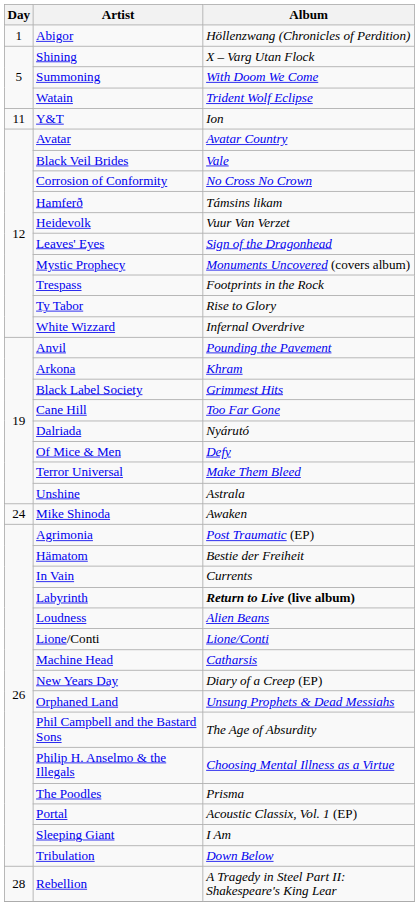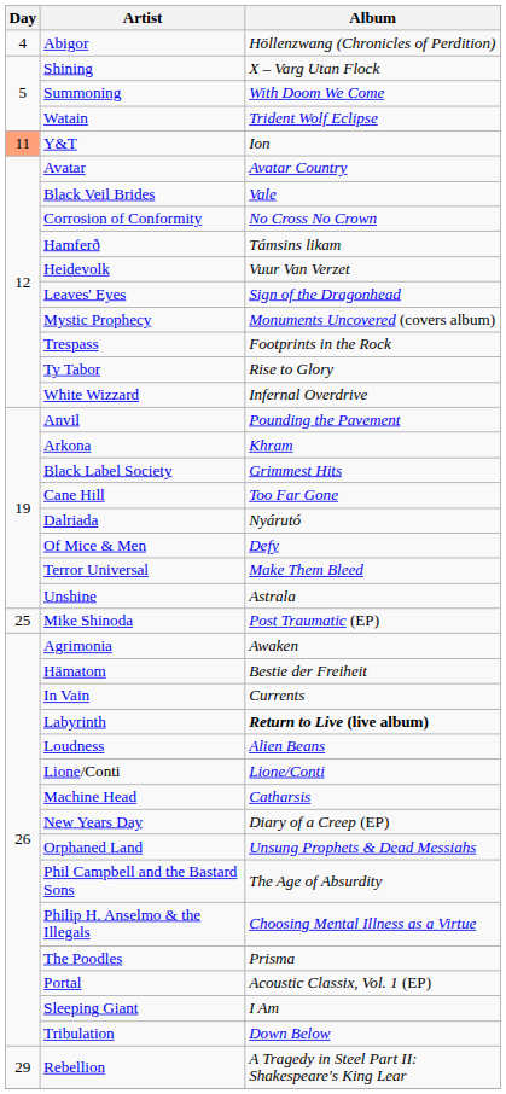Abigor | Day: 1 -> 4
Y&T | Day: no background -> lightsalmon background
Mike Shinoda | Day: 24 -> 25
Mike Shinoda | Album: Awaken -> Post Traumatic (EP)
Agrimonia | Album: Post Traumatic (EP) -> Awaken
Rebellion | Day: 28 -> 29
